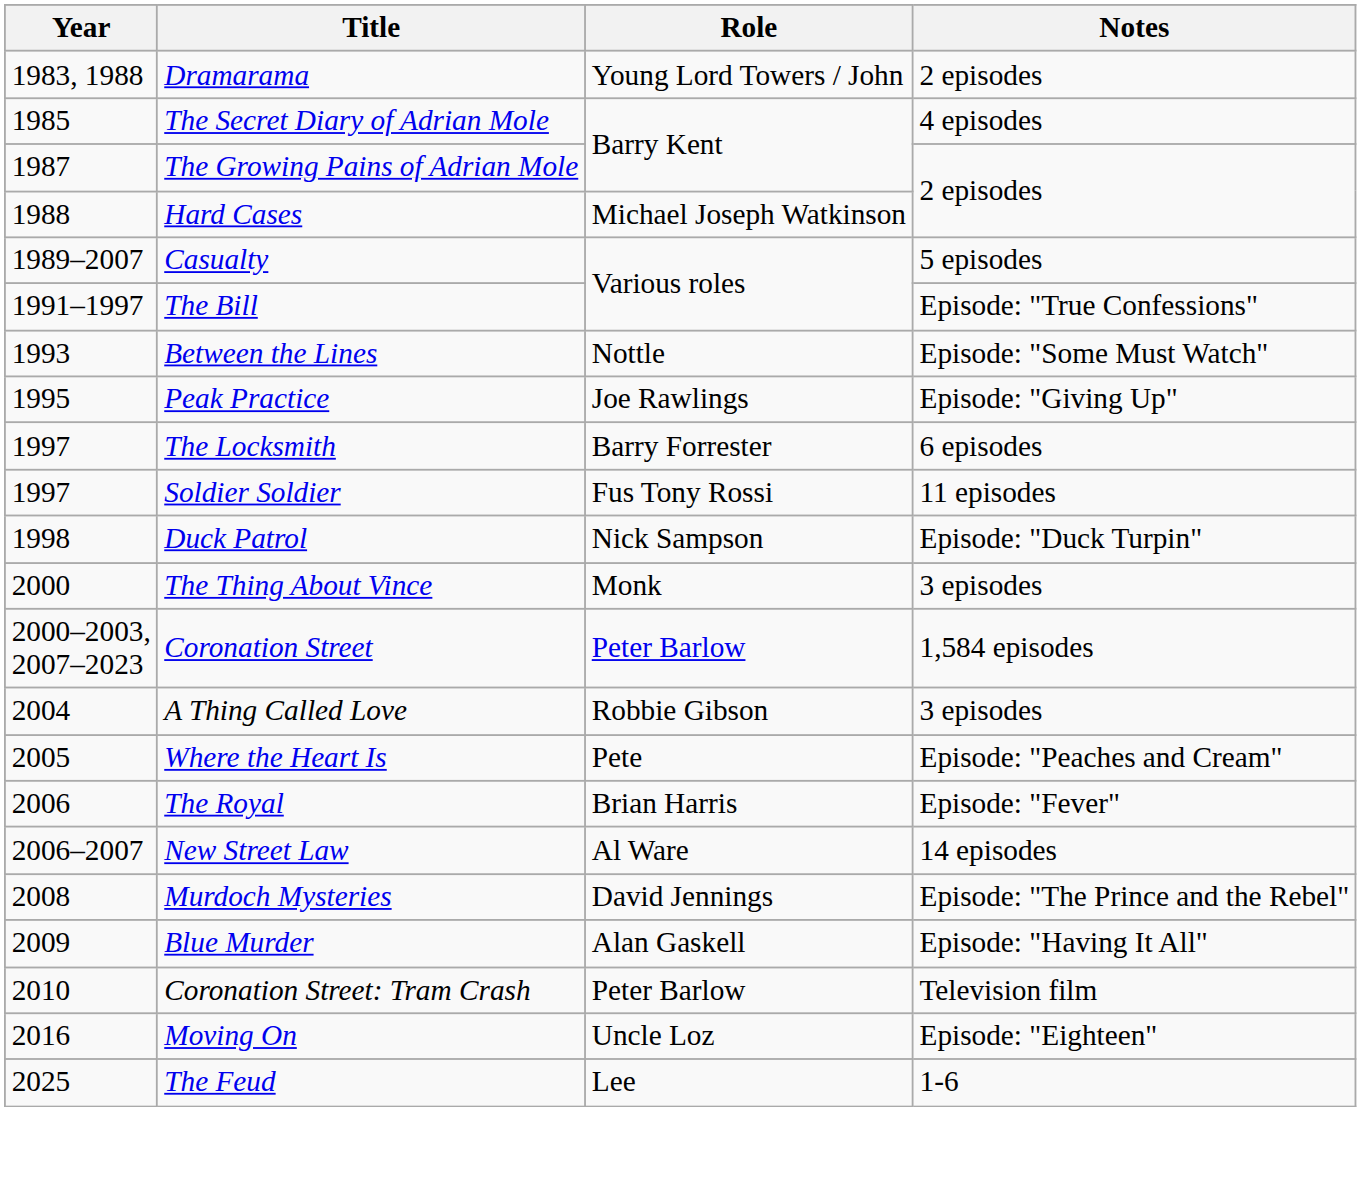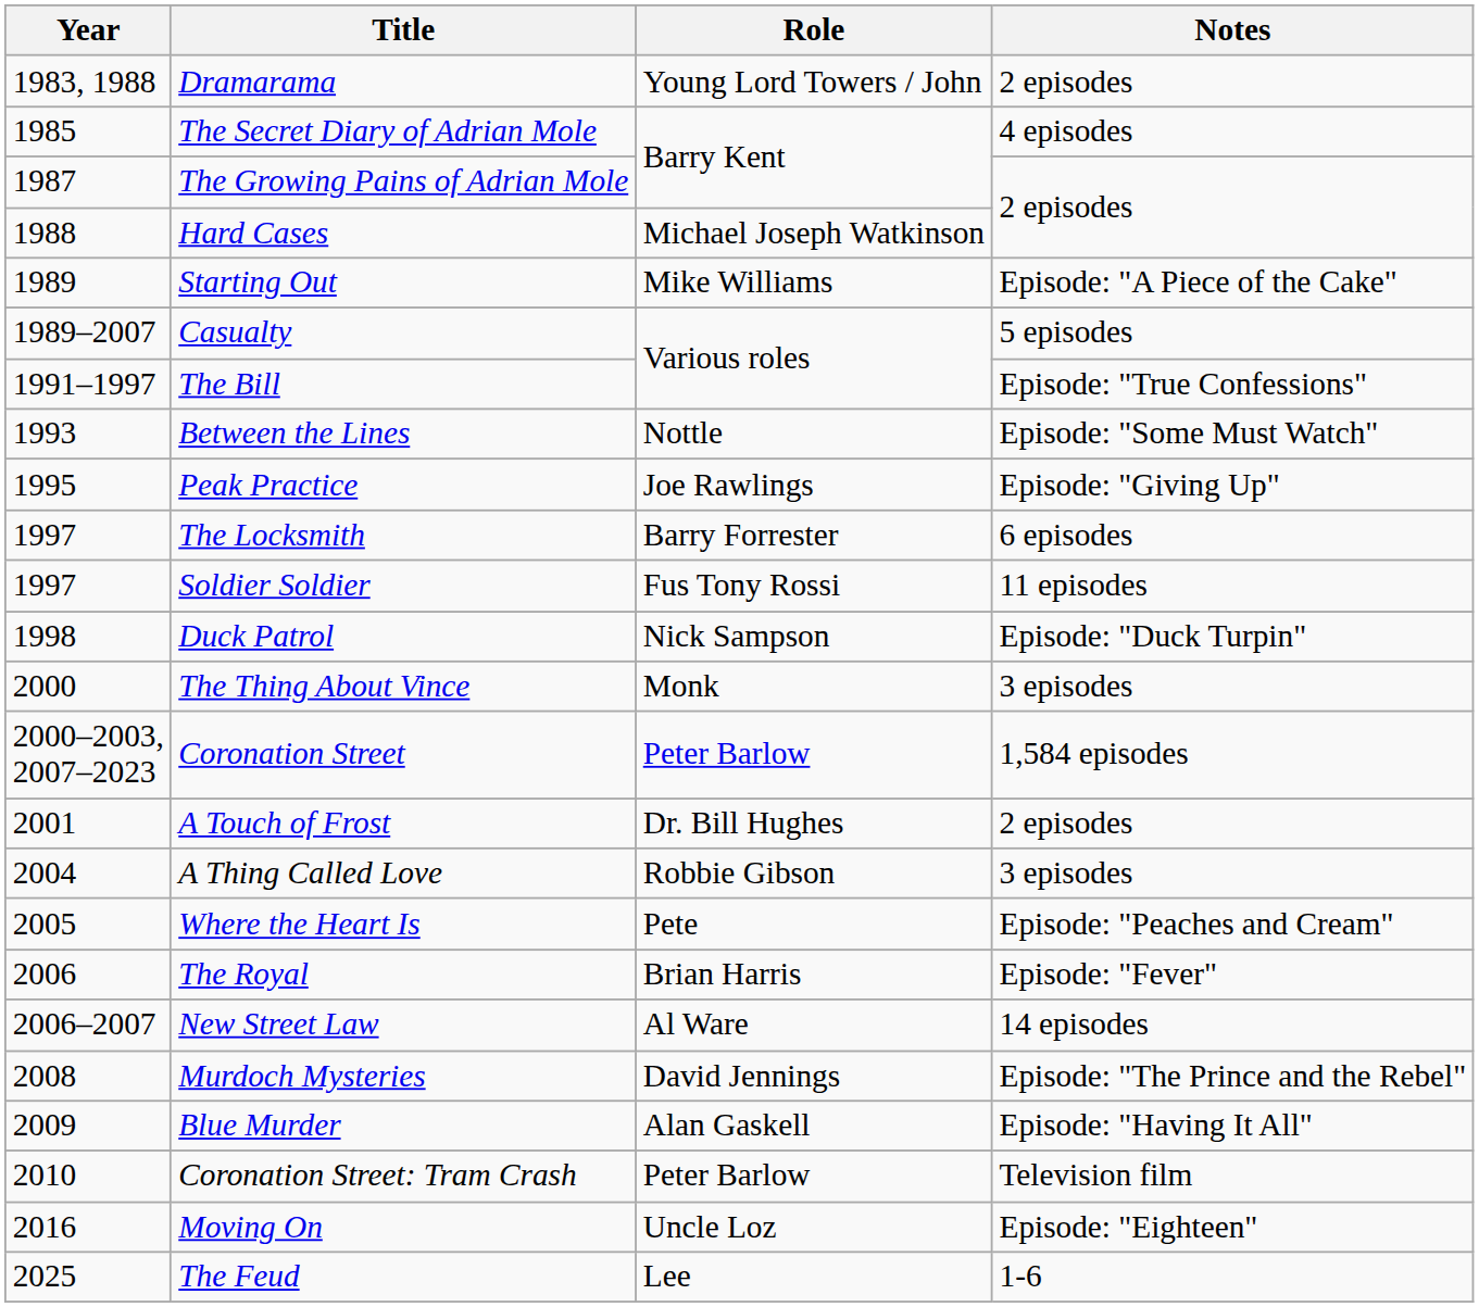+ row: 1989 | Starting Out | Mike Williams | Episode: "A Piece of the Cake"
+ row: 2001 | A Touch of Frost | Dr. Bill Hughes | 2 episodes
